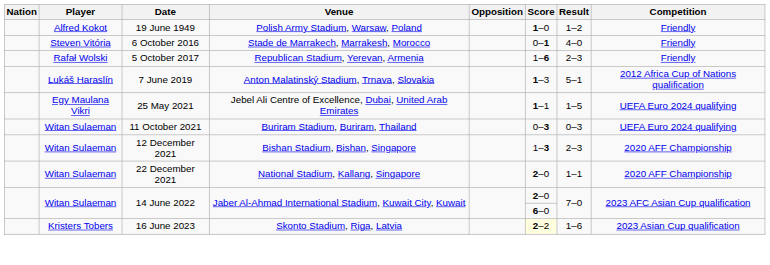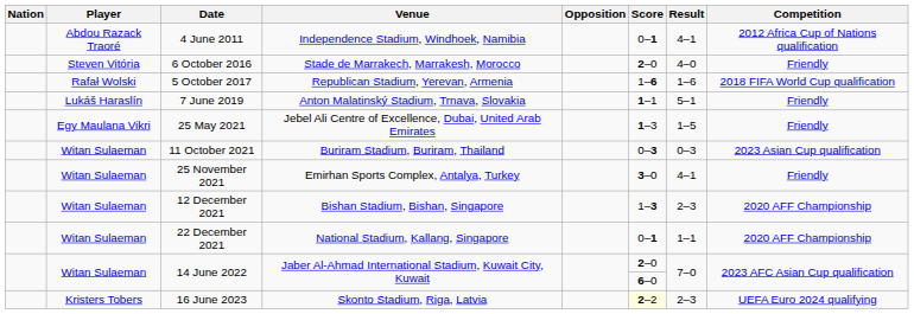- row: Alfred Kokot | 19 June 1949 | Polish Army Stadium, Warsaw, Poland | 1–0 | 1–2 | Friendly
+ row: Abdou Razack Traoré | 4 June 2011 | Independence Stadium, Windhoek, Namibia | 0–1 | 4–1 | 2012 Africa Cup of Nations qualification
6 October 2016 | Score: 0–1 -> 2–0
5 October 2017 | Result: 2–3 -> 1–6
5 October 2017 | Competition: Friendly -> 2018 FIFA World Cup qualification
7 June 2019 | Score: 1–3 -> 1–1
7 June 2019 | Competition: 2012 Africa Cup of Nations qualification -> Friendly
25 May 2021 | Score: 1–1 -> 1–3
25 May 2021 | Competition: UEFA Euro 2024 qualifying -> Friendly
11 October 2021 | Competition: UEFA Euro 2024 qualifying -> 2023 Asian Cup qualification
+ row: Witan Sulaeman | 25 November 2021 | Emirhan Sports Complex, Antalya, Turkey | 3–0 | 4–1 | Friendly
22 December 2021 | Score: 2–0 -> 0–1
16 June 2023 | Result: 1–6 -> 2–3
16 June 2023 | Competition: 2023 Asian Cup qualification -> UEFA Euro 2024 qualifying
